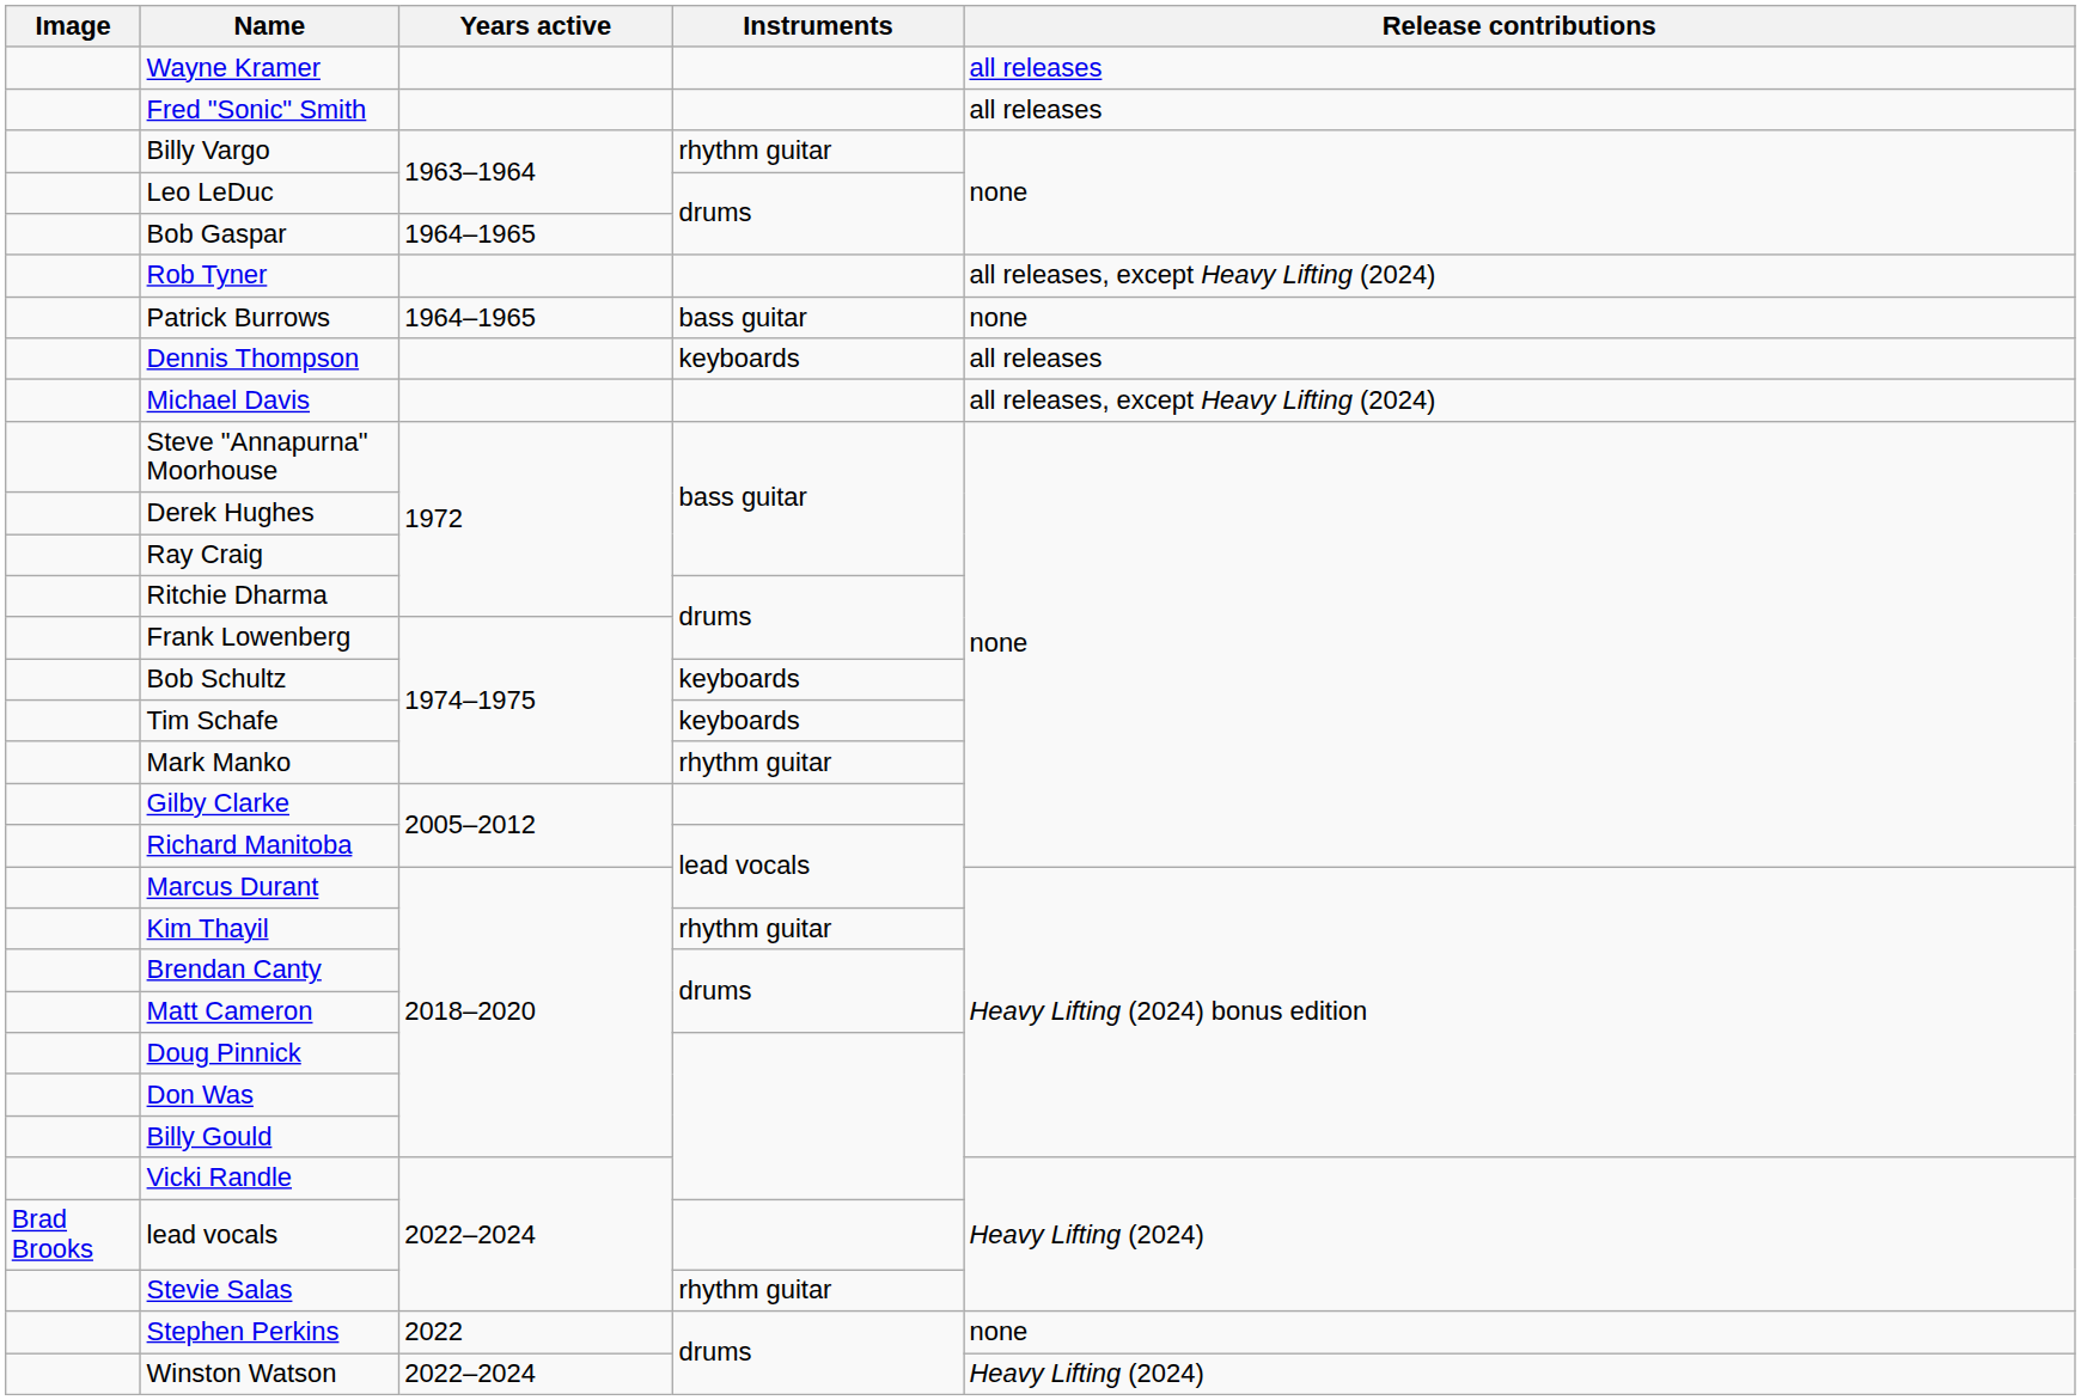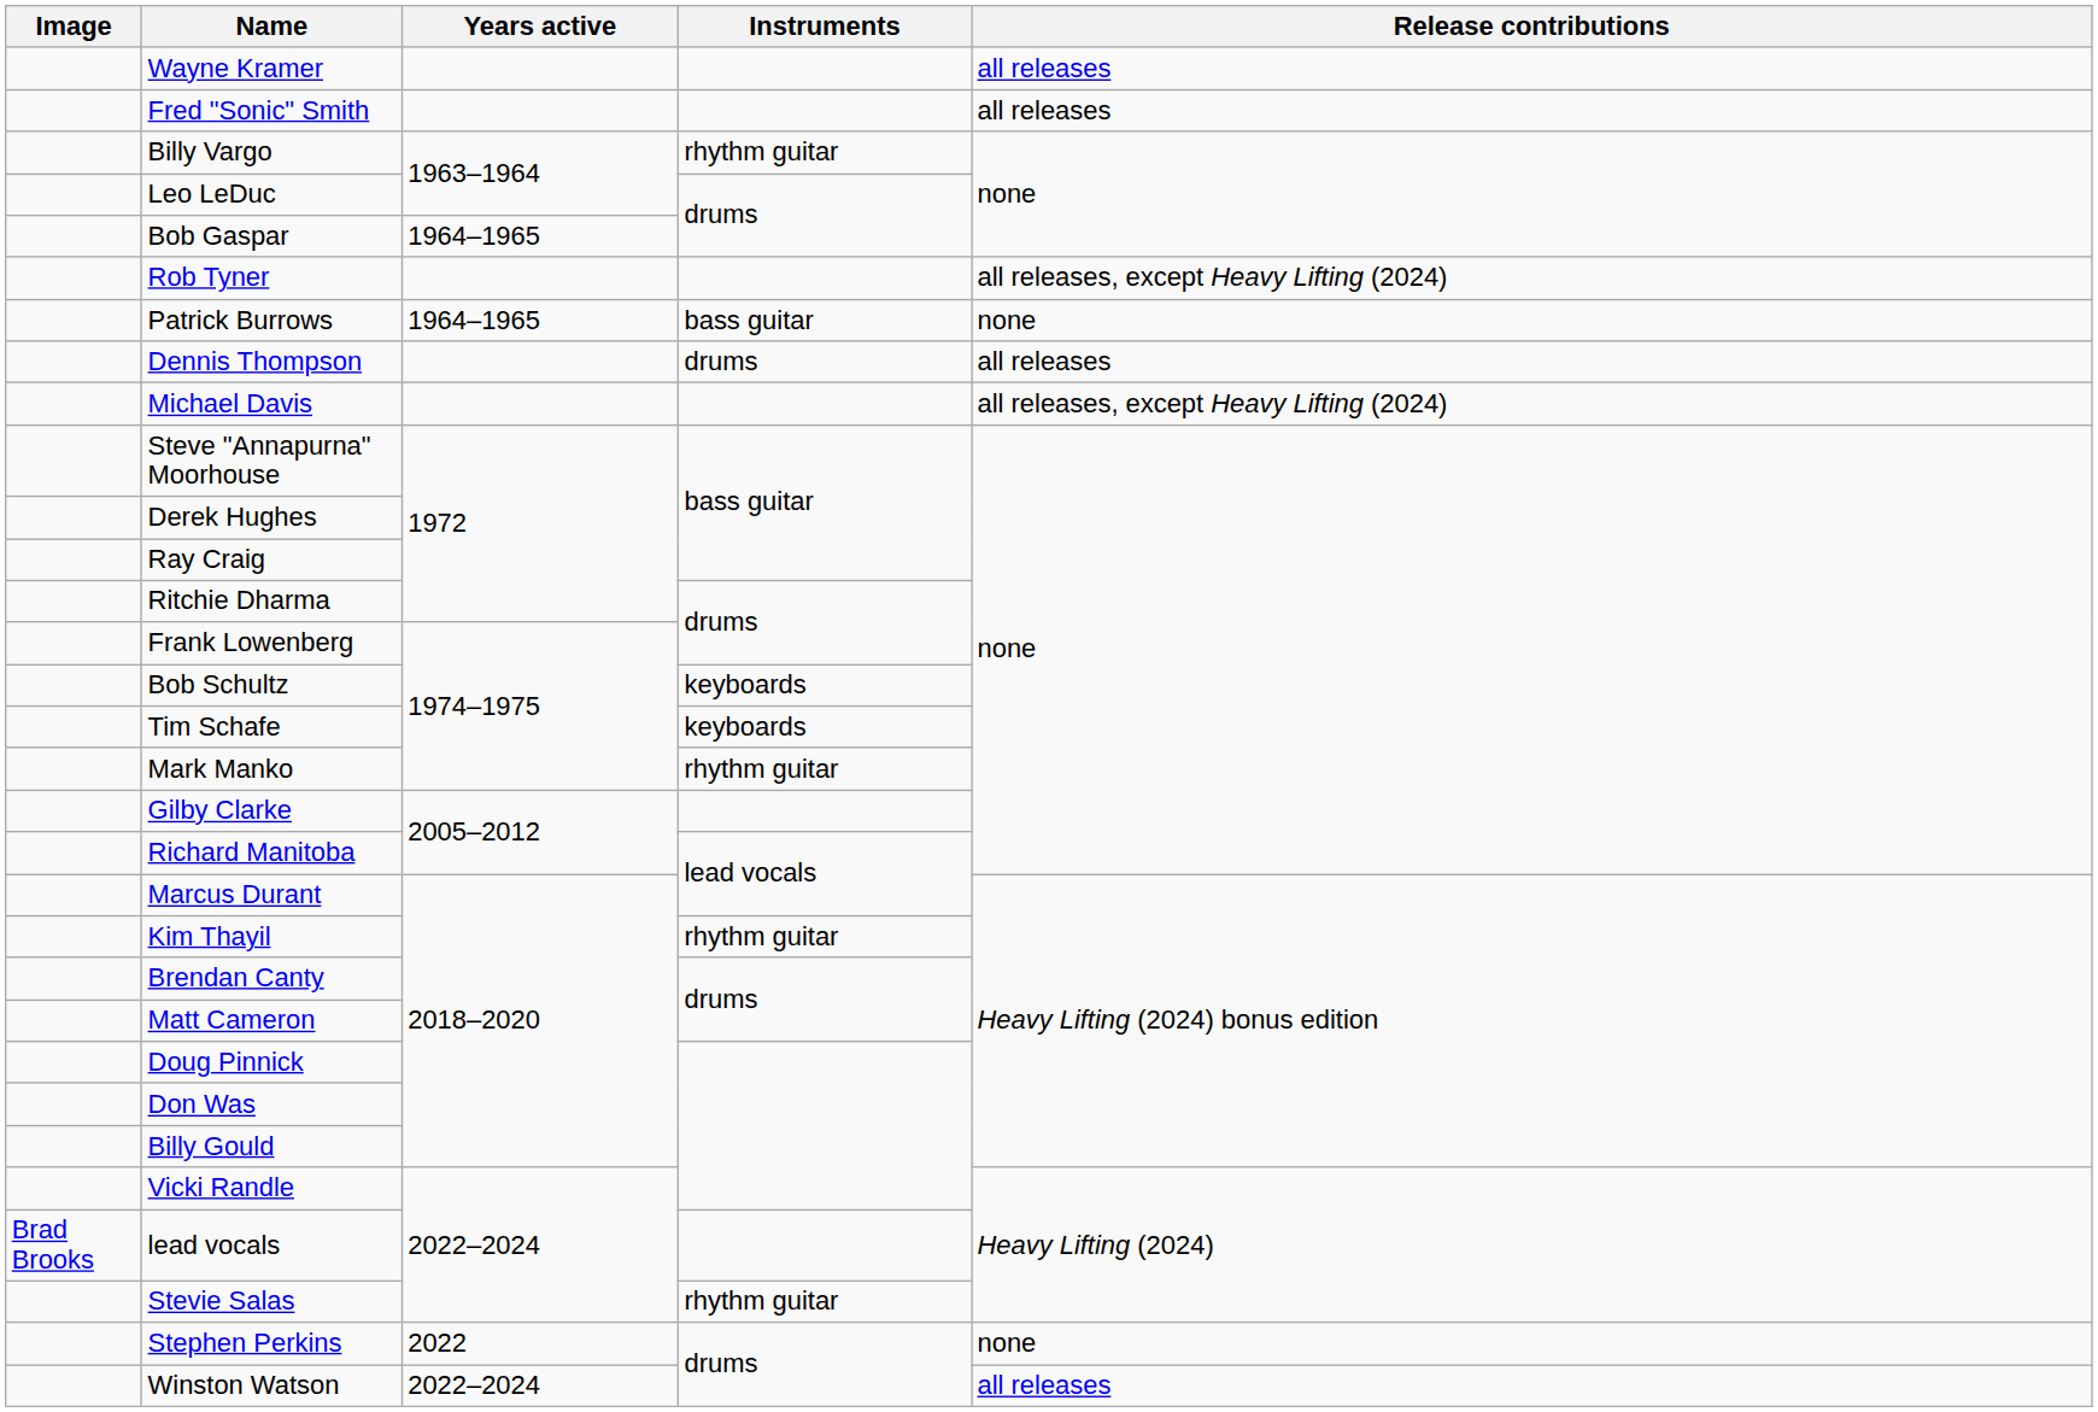Dennis Thompson | Instruments: keyboards -> drums
Winston Watson | Release contributions: Heavy Lifting (2024) -> all releases
